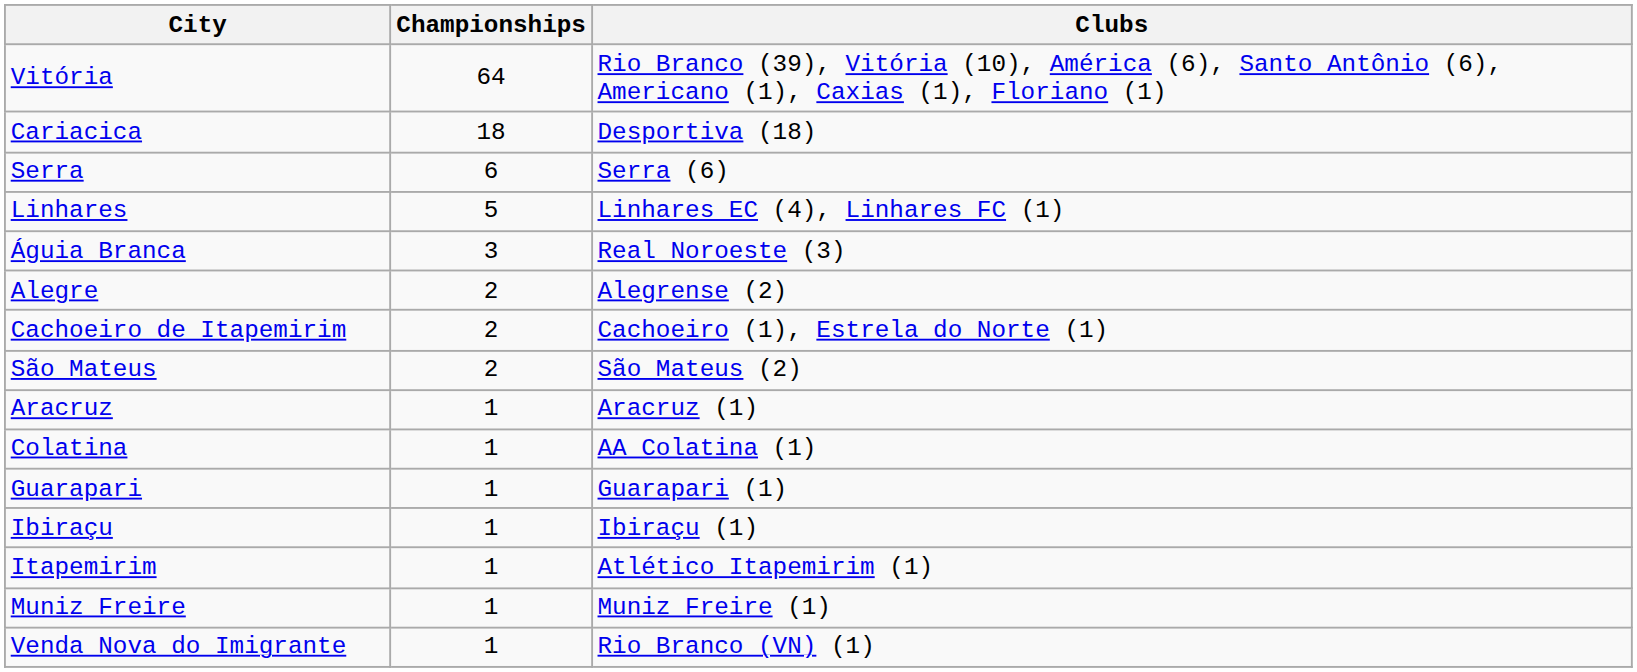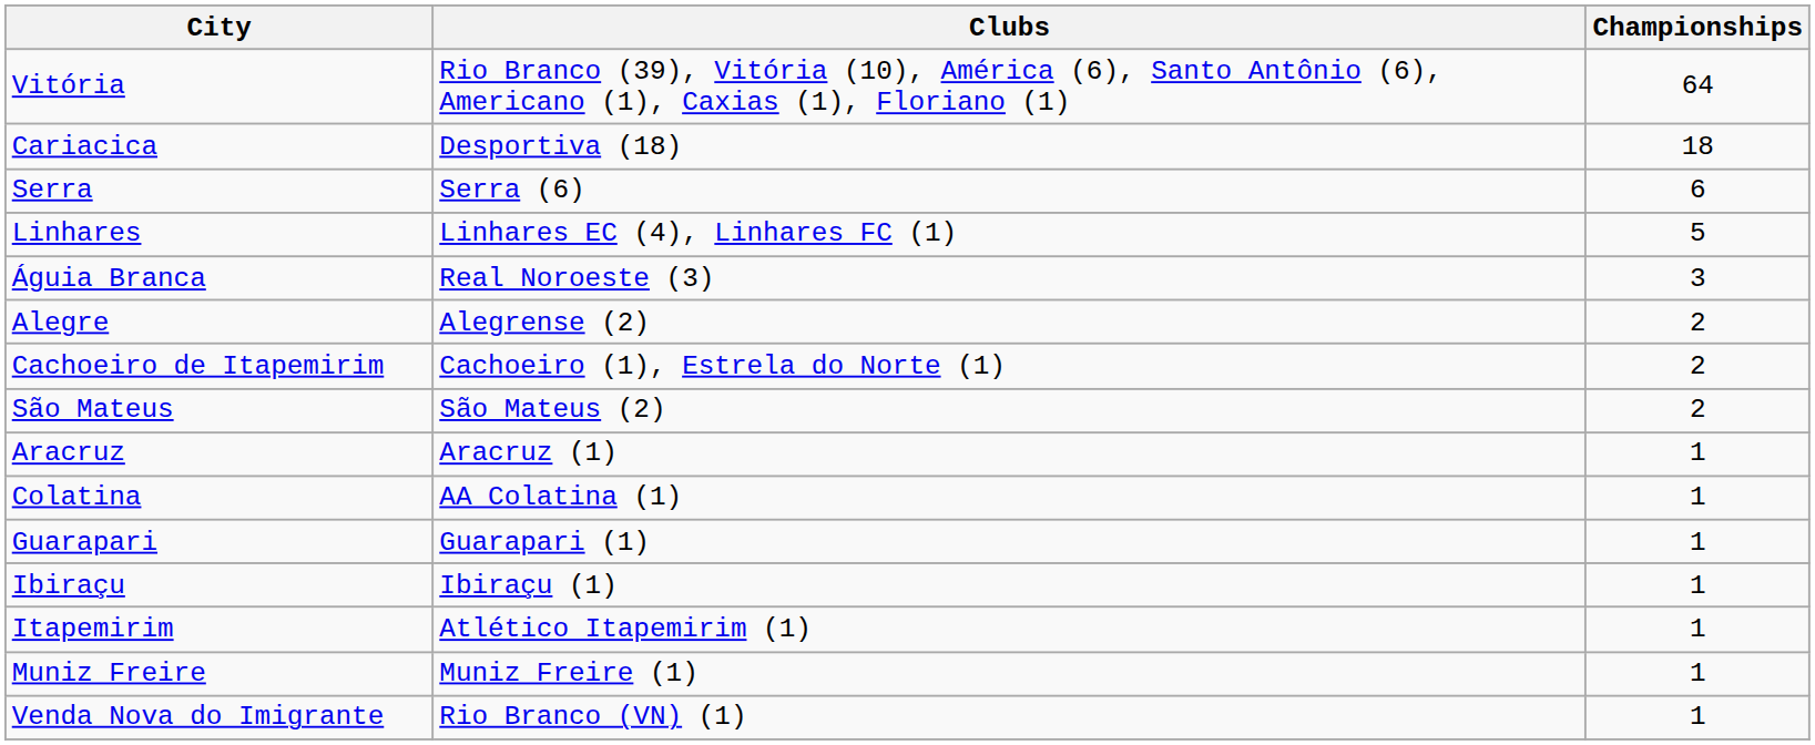columns swapped: Championships <-> Clubs
